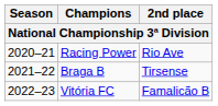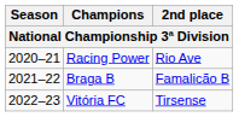Braga B | 2nd place: Tirsense -> Famalicão B
Vitória FC | 2nd place: Famalicão B -> Tirsense
